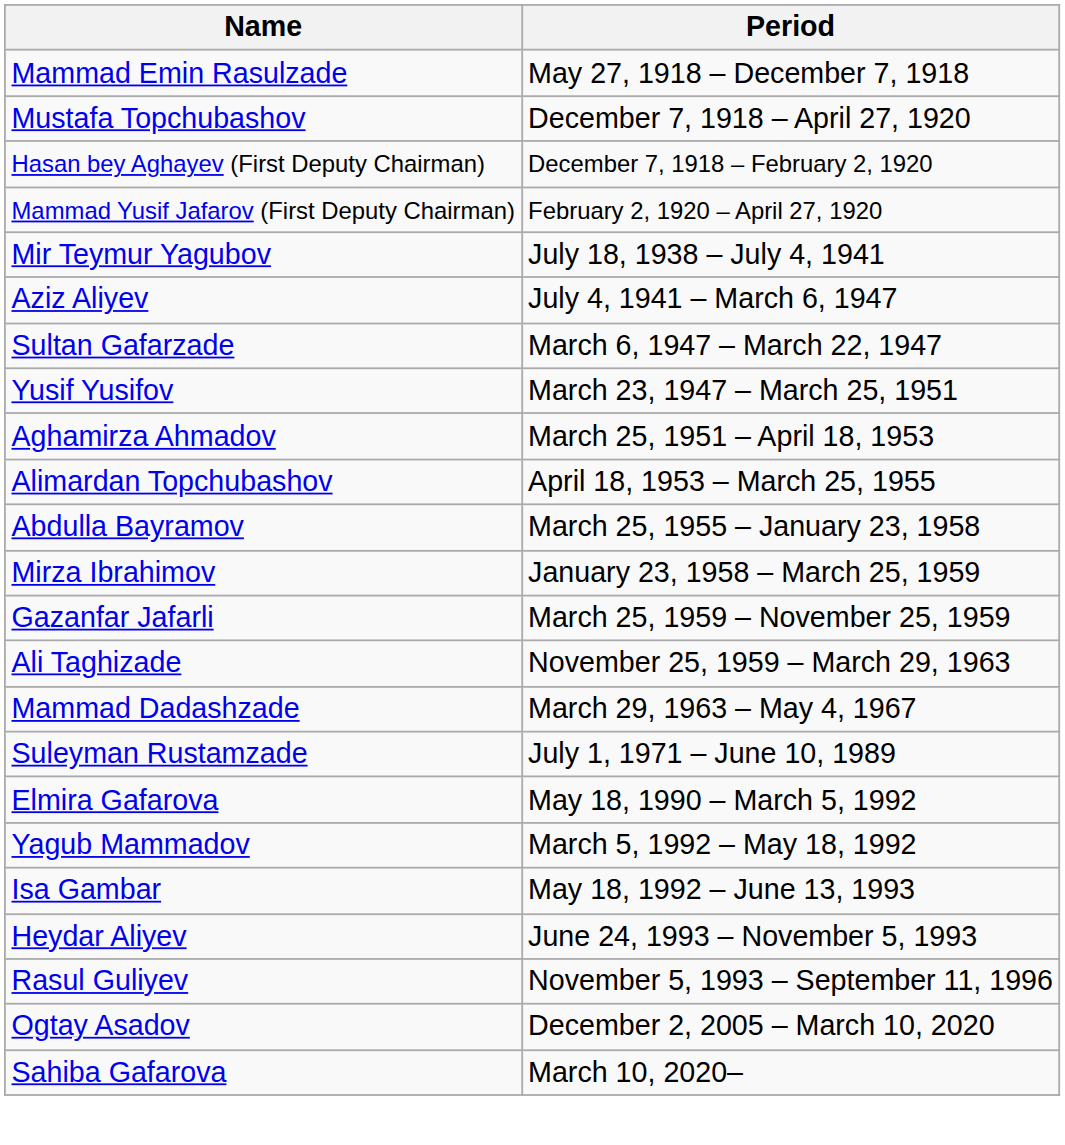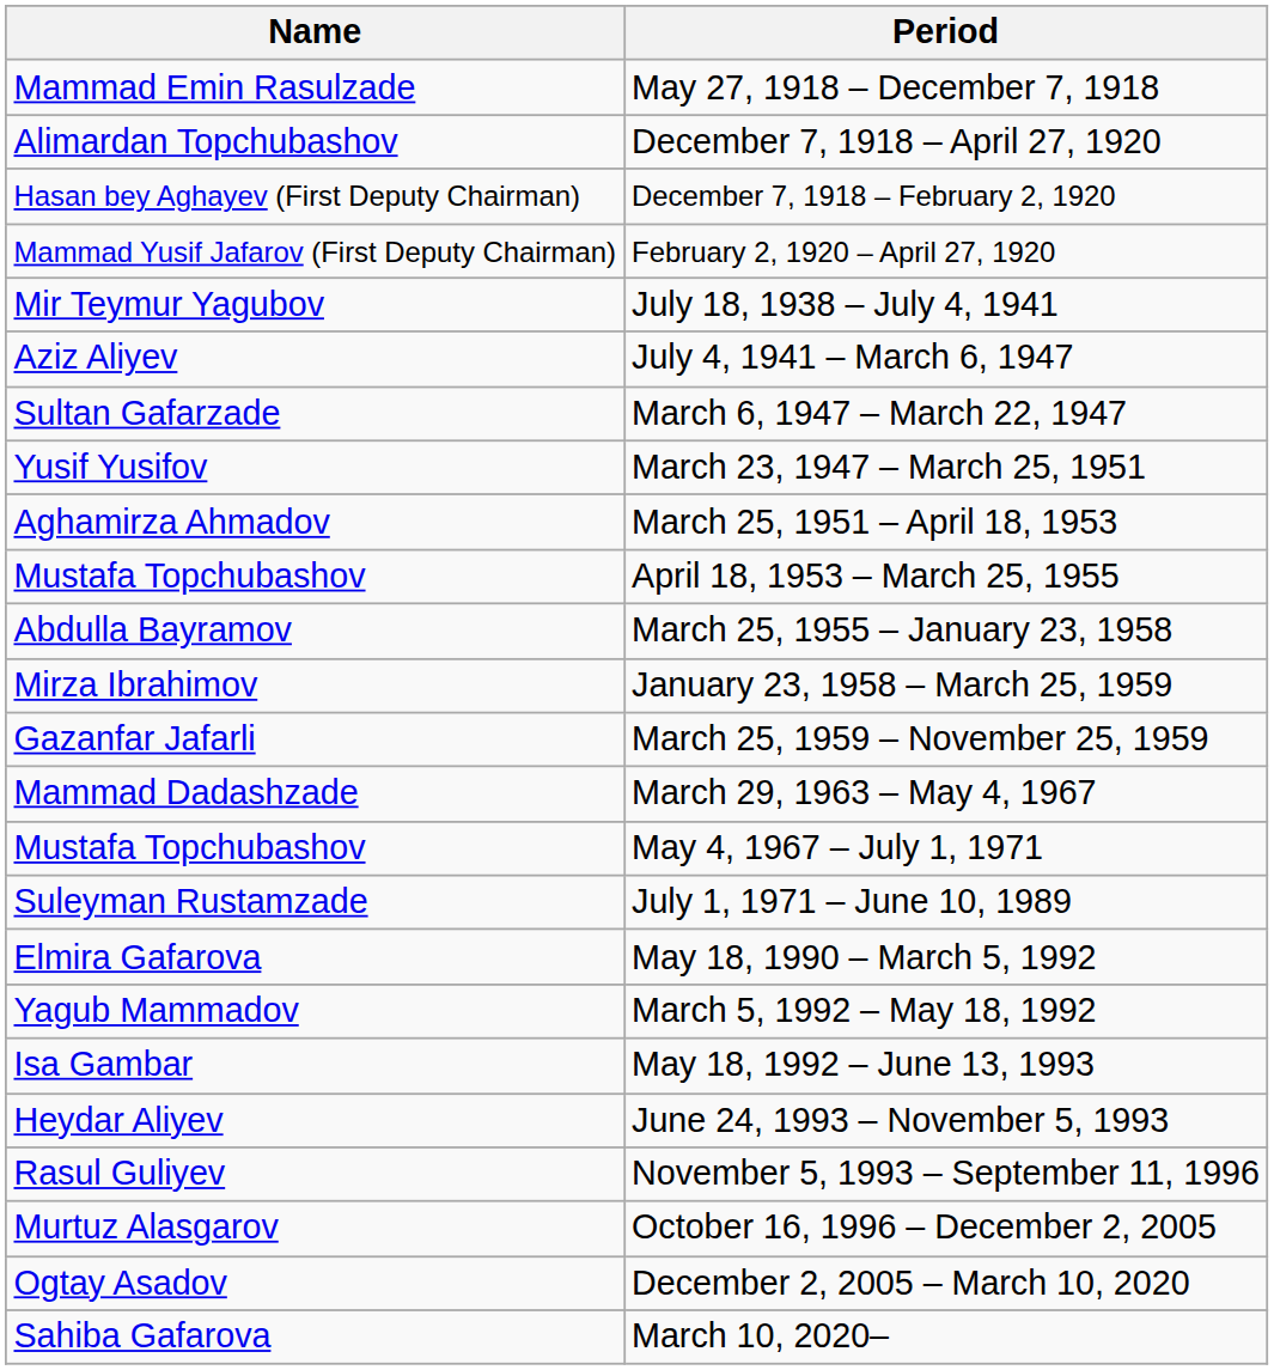December 7, 1918 – April 27, 1920 | Name: Mustafa Topchubashov -> Alimardan Topchubashov
April 18, 1953 – March 25, 1955 | Name: Alimardan Topchubashov -> Mustafa Topchubashov
- row: Ali Taghizade | November 25, 1959 – March 29, 1963
+ row: Mustafa Topchubashov | May 4, 1967 – July 1, 1971
+ row: Murtuz Alasgarov | October 16, 1996 – December 2, 2005
